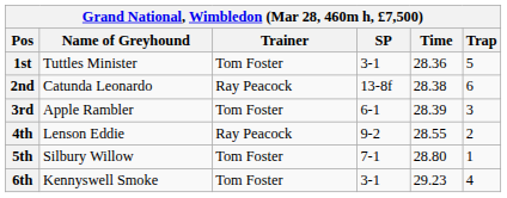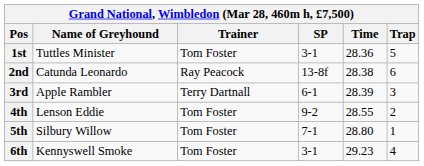3rd | Trainer: Tom Foster -> Terry Dartnall
4th | Trainer: Ray Peacock -> Tom Foster
